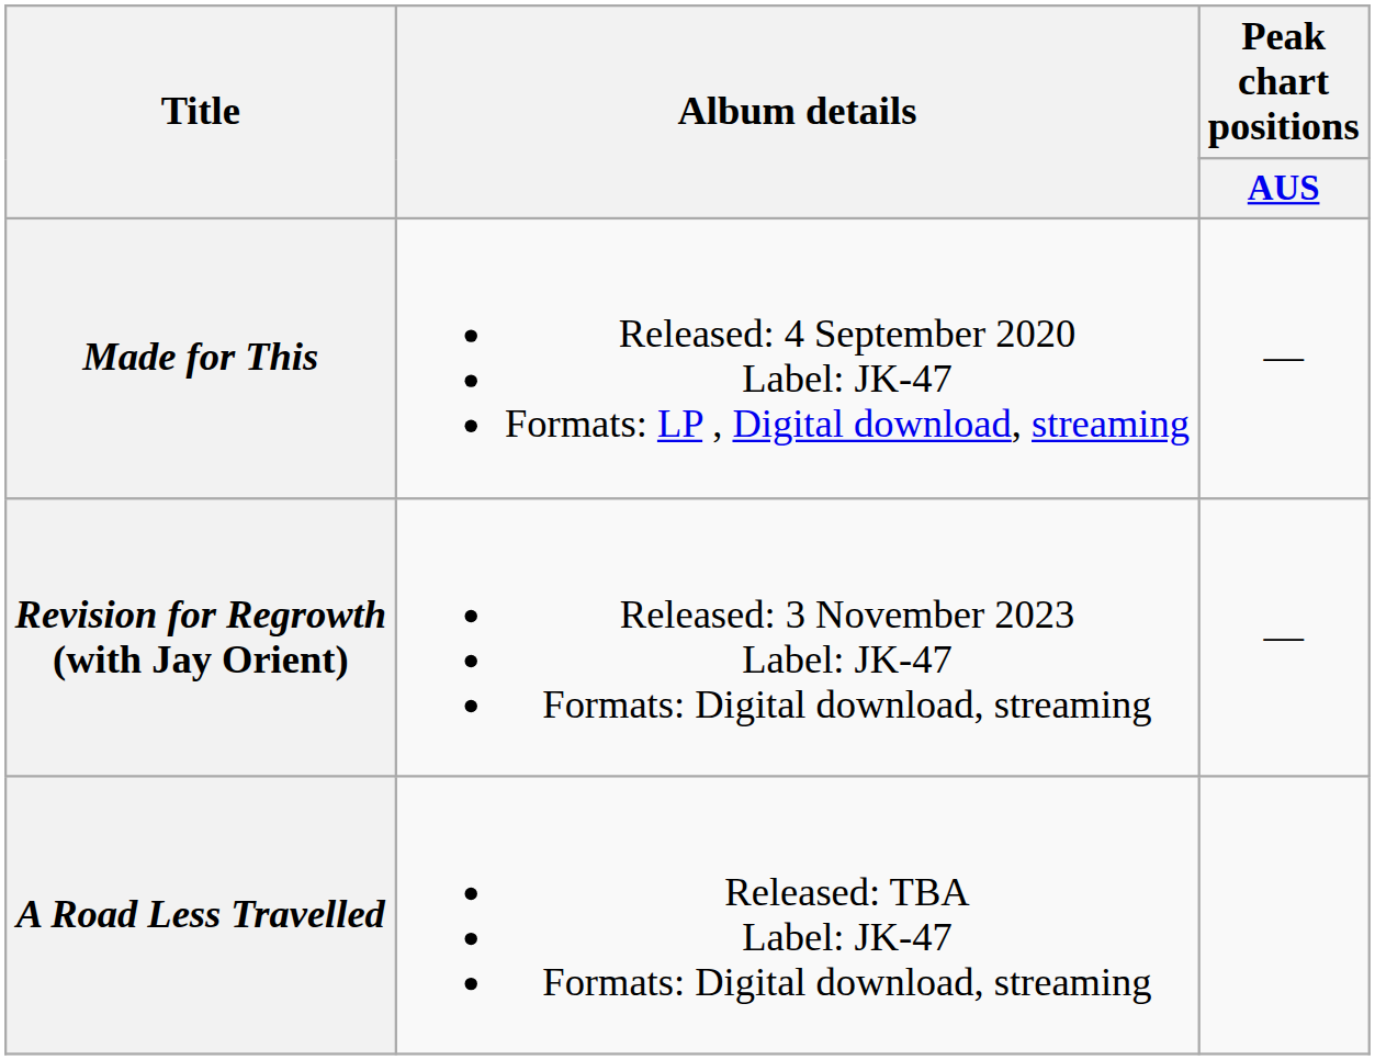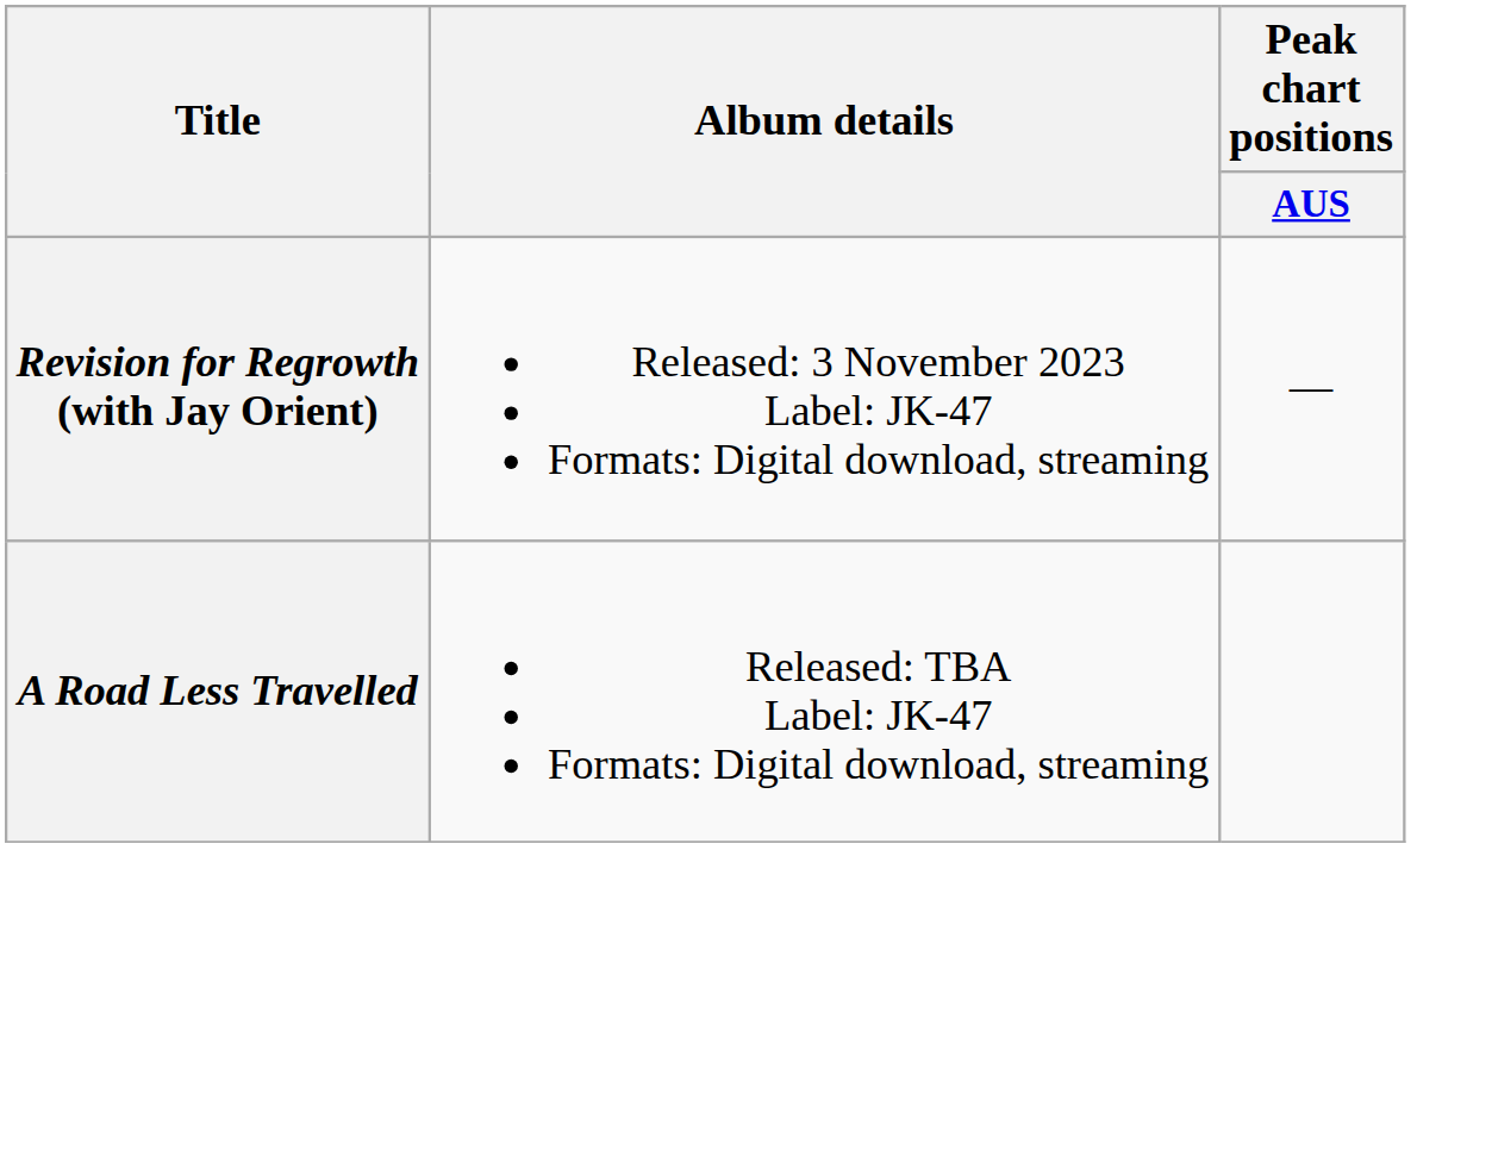- row: Made for This | Released: 4 September 2020 Label: JK-47 Formats: LP , Digital download, streaming | —
